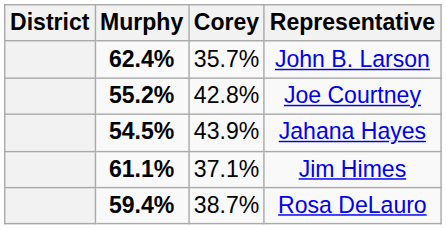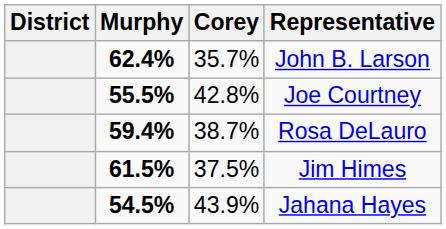Joe Courtney | Murphy: 55.2% -> 55.5%
rows swapped: Rosa DeLauro <-> Jahana Hayes
Jim Himes | Murphy: 61.1% -> 61.5%
Jim Himes | Corey: 37.1% -> 37.5%
